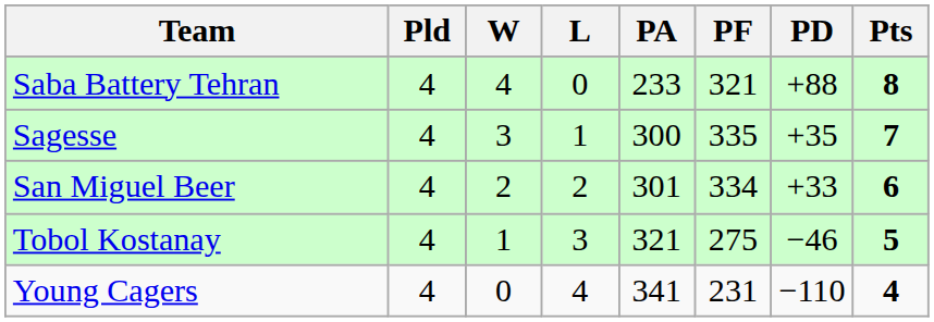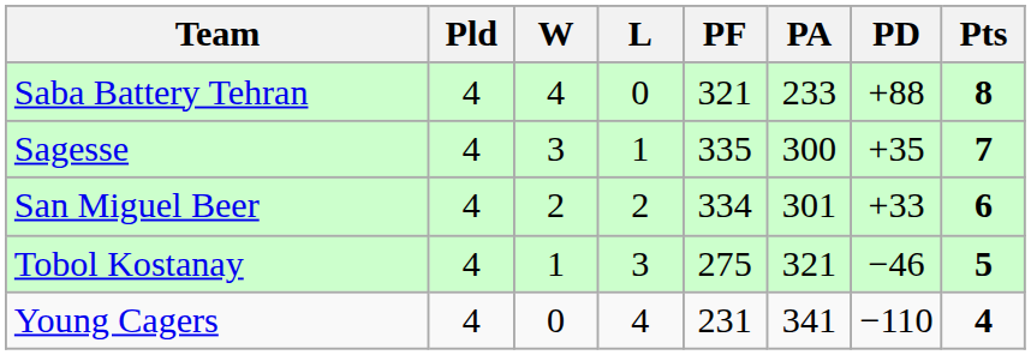columns swapped: PF <-> PA
